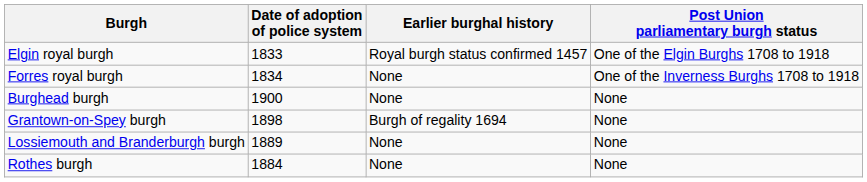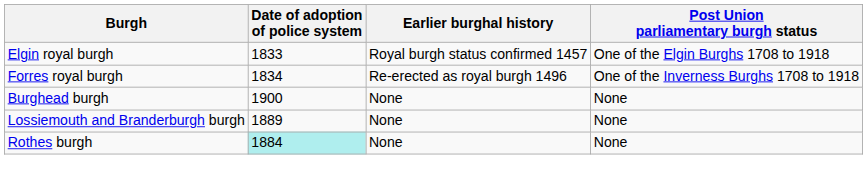Forres royal burgh | Earlier burghal history: None -> Re-erected as royal burgh 1496
- row: Grantown-on-Spey burgh | 1898 | Burgh of regality 1694 | None
Rothes burgh | Date of adoption of police system: no background -> paleturquoise background
